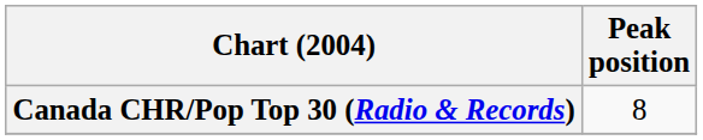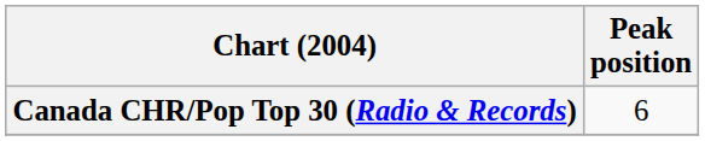Canada CHR/Pop Top 30 (Radio & Records) | Peak position: 8 -> 6
